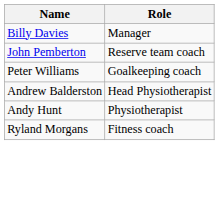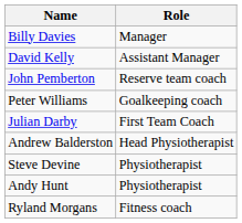+ row: David Kelly | Assistant Manager
+ row: Julian Darby | First Team Coach
+ row: Steve Devine | Physiotherapist
